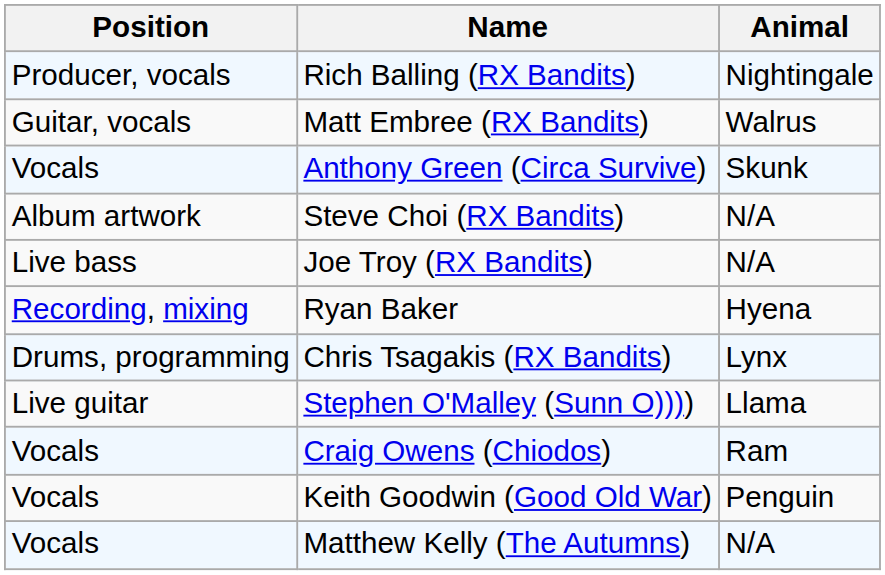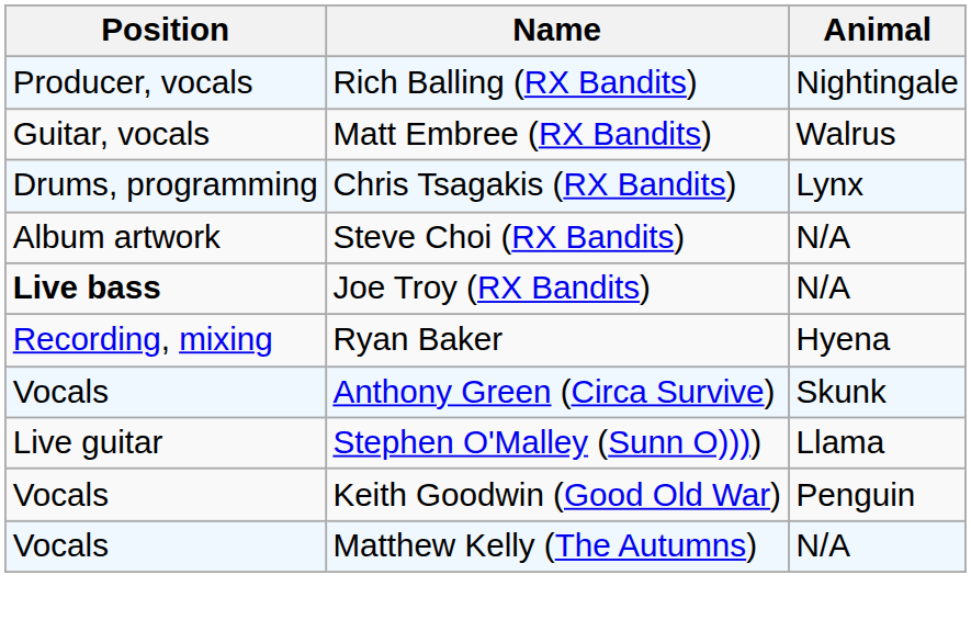rows swapped: Chris Tsagakis (RX Bandits) <-> Anthony Green (Circa Survive)
Joe Troy (RX Bandits) | Position: normal -> bold
- row: Vocals | Craig Owens (Chiodos) | Ram
